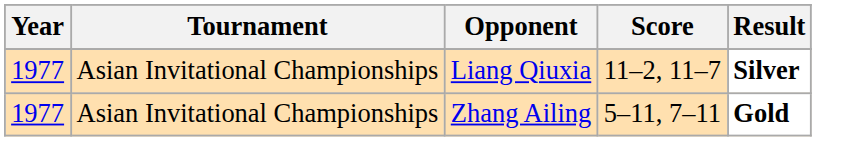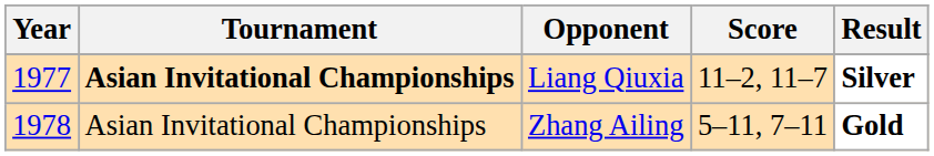Liang Qiuxia | Tournament: normal -> bold
Zhang Ailing | Year: 1977 -> 1978
